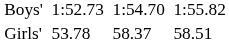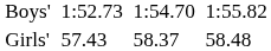Girls' | column 3: 53.78 -> 57.43
Girls' | column 7: 58.51 -> 58.48
